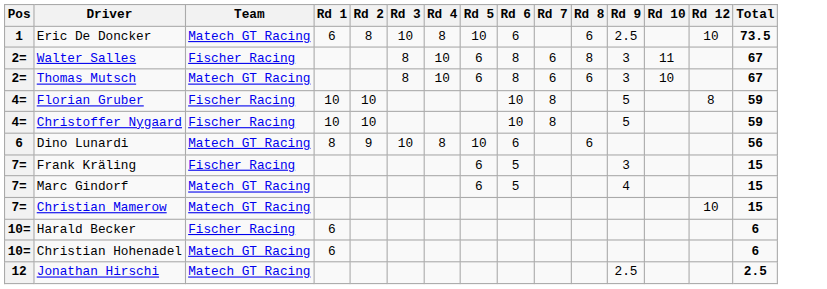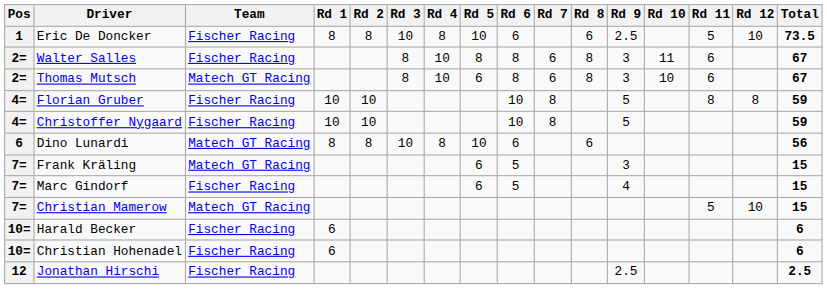+ column: Rd 11 | 5 | 6 | 6 | 8 | 5
Eric De Doncker | Team: Matech GT Racing -> Fischer Racing
Eric De Doncker | Rd 1: 6 -> 8
Walter Salles | Rd 5: 6 -> 8
Thomas Mutsch | Rd 8: 6 -> 8
Dino Lunardi | Rd 2: 9 -> 8
Frank Kräling | Team: Fischer Racing -> Matech GT Racing
Marc Gindorf | Team: Matech GT Racing -> Fischer Racing
Christian Hohenadel | Team: Matech GT Racing -> Fischer Racing
Jonathan Hirschi | Team: Matech GT Racing -> Fischer Racing
